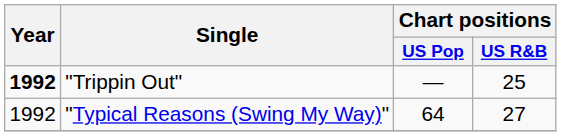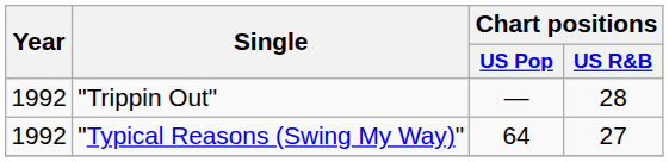"Trippin Out" | Year: bold -> normal
"Trippin Out" | Chart positions / US R&B: 25 -> 28
